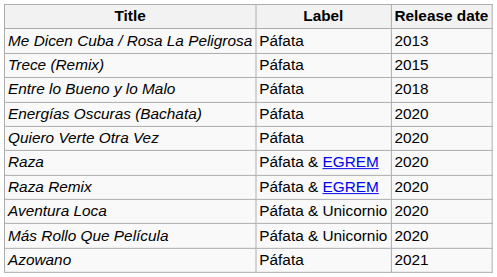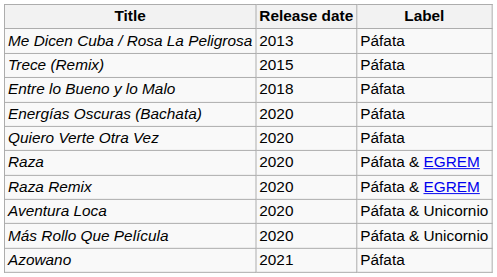columns swapped: Release date <-> Label
